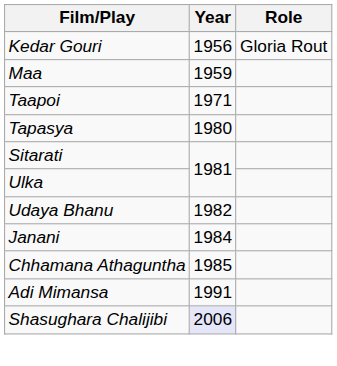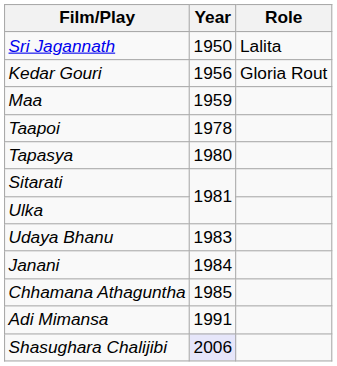+ row: Sri Jagannath | 1950 | Lalita
Taapoi | Year: 1971 -> 1978
Udaya Bhanu | Year: 1982 -> 1983
